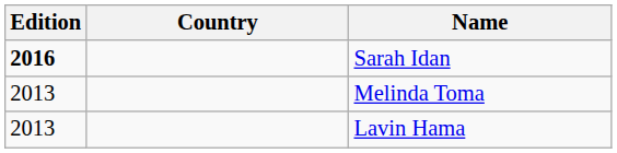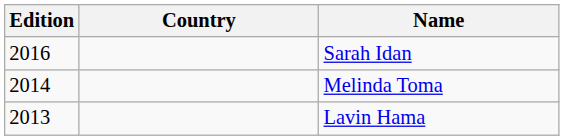Sarah Idan | Edition: bold -> normal
Melinda Toma | Edition: 2013 -> 2014
